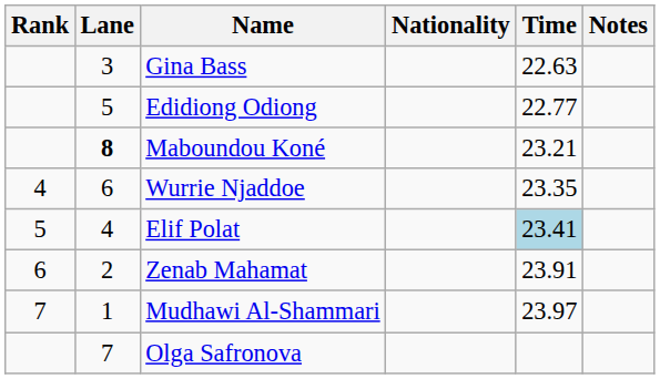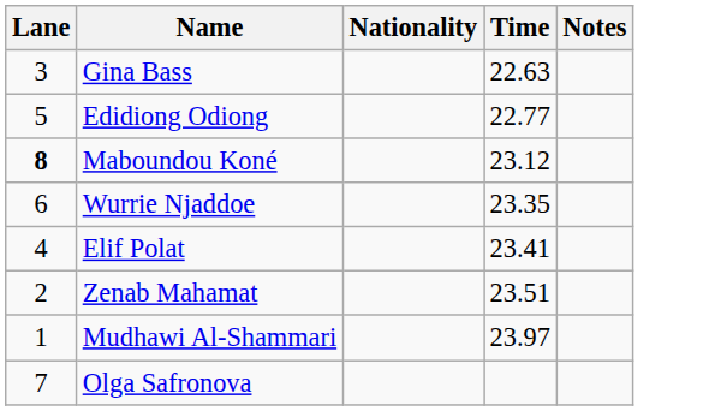- column: Rank | 4 | 5 | 6 | 7
Maboundou Koné | Time: 23.21 -> 23.12
Elif Polat | Time: lightblue background -> no background
Zenab Mahamat | Time: 23.91 -> 23.51
